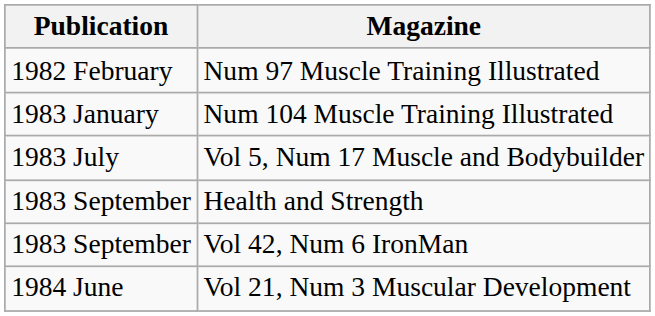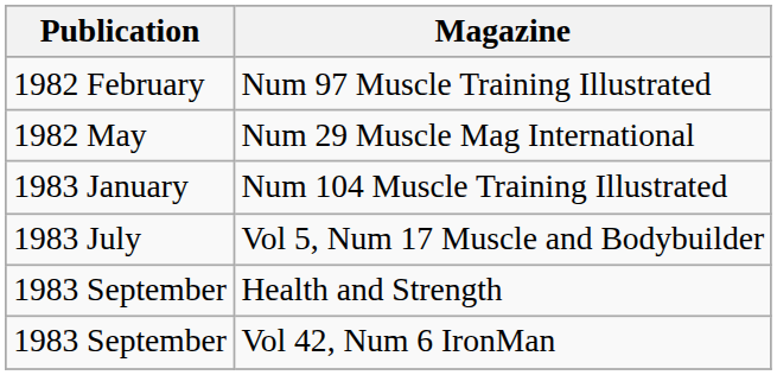+ row: 1982 May | Num 29 Muscle Mag International
- row: 1984 June | Vol 21, Num 3 Muscular Development
